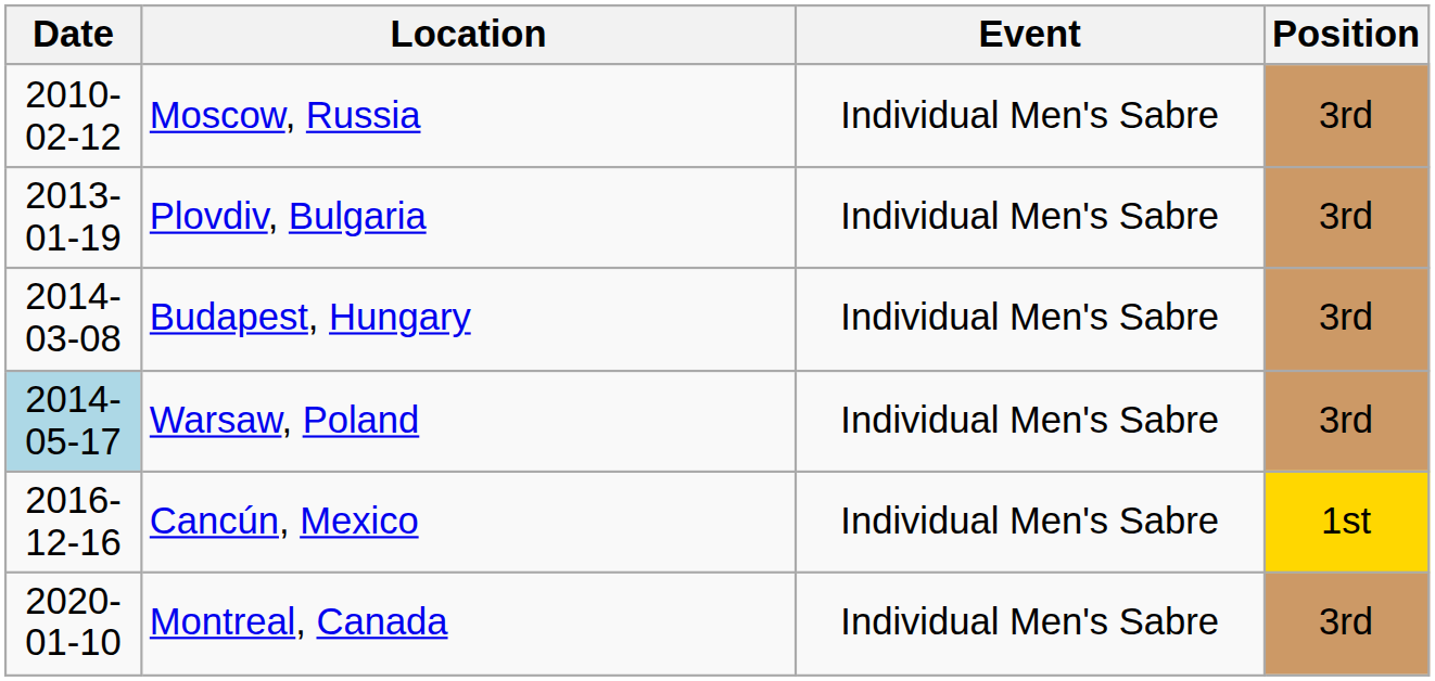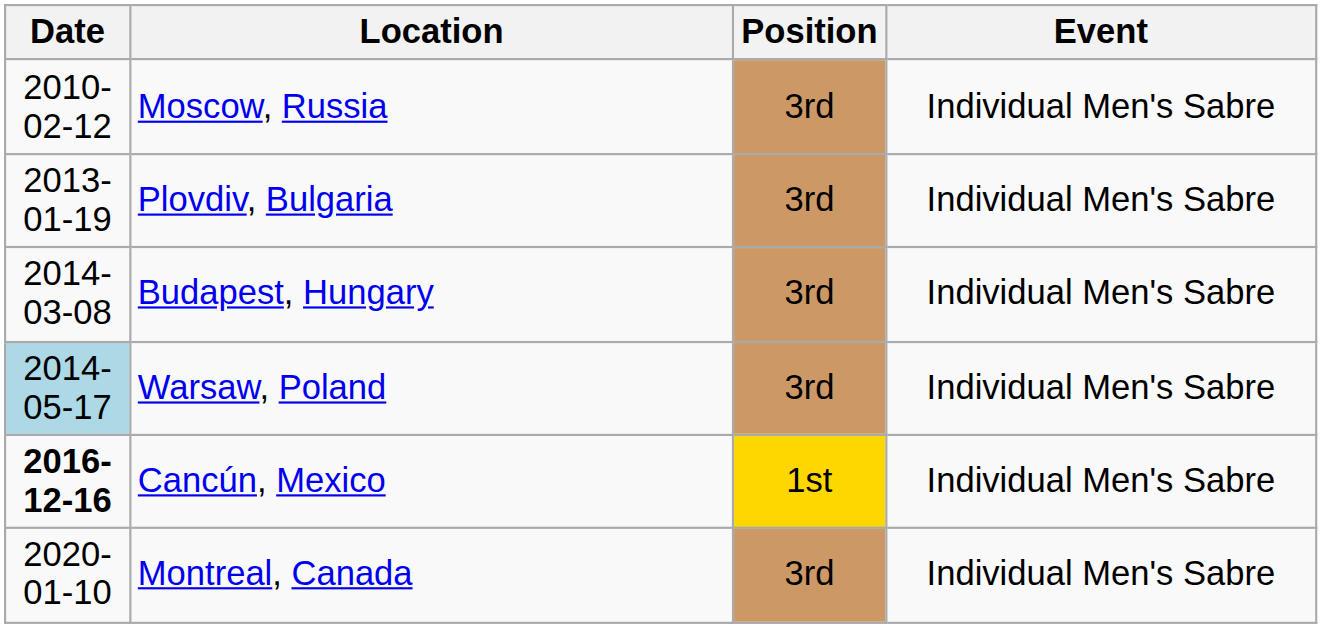columns swapped: Event <-> Position
Cancún, Mexico | Date: normal -> bold
